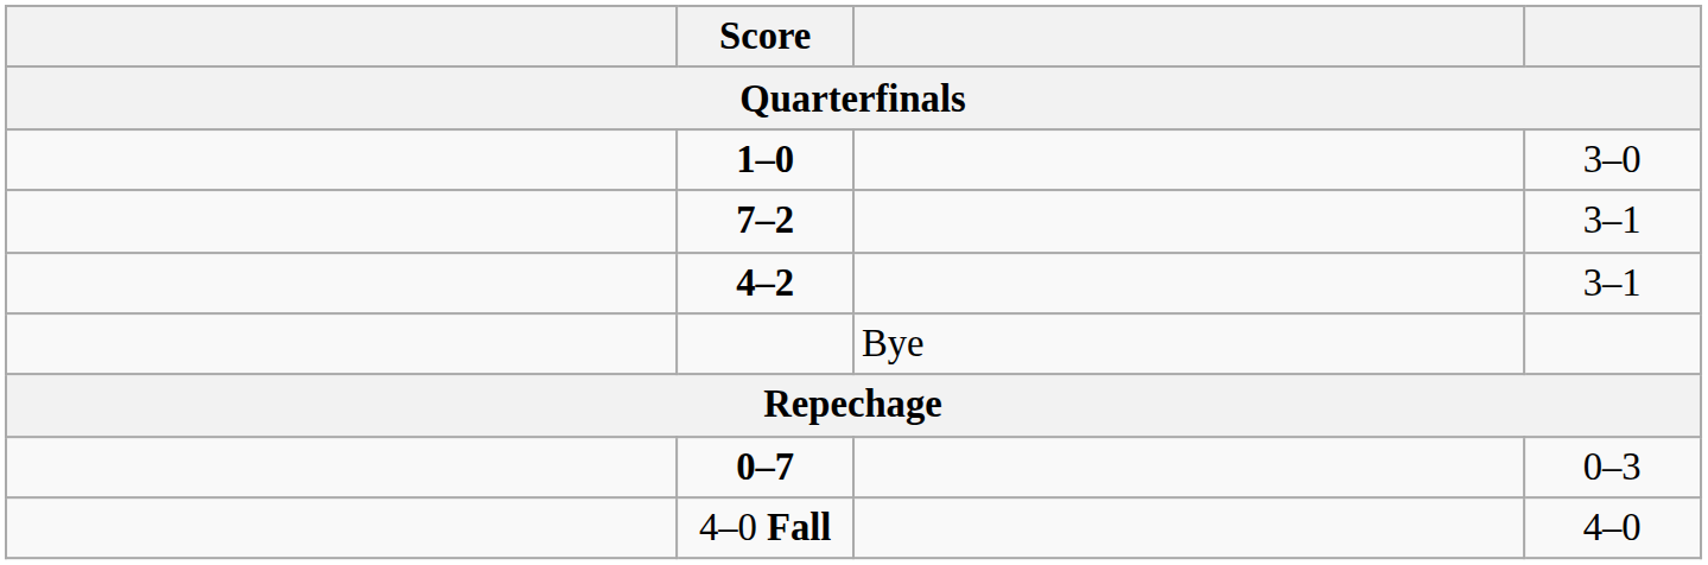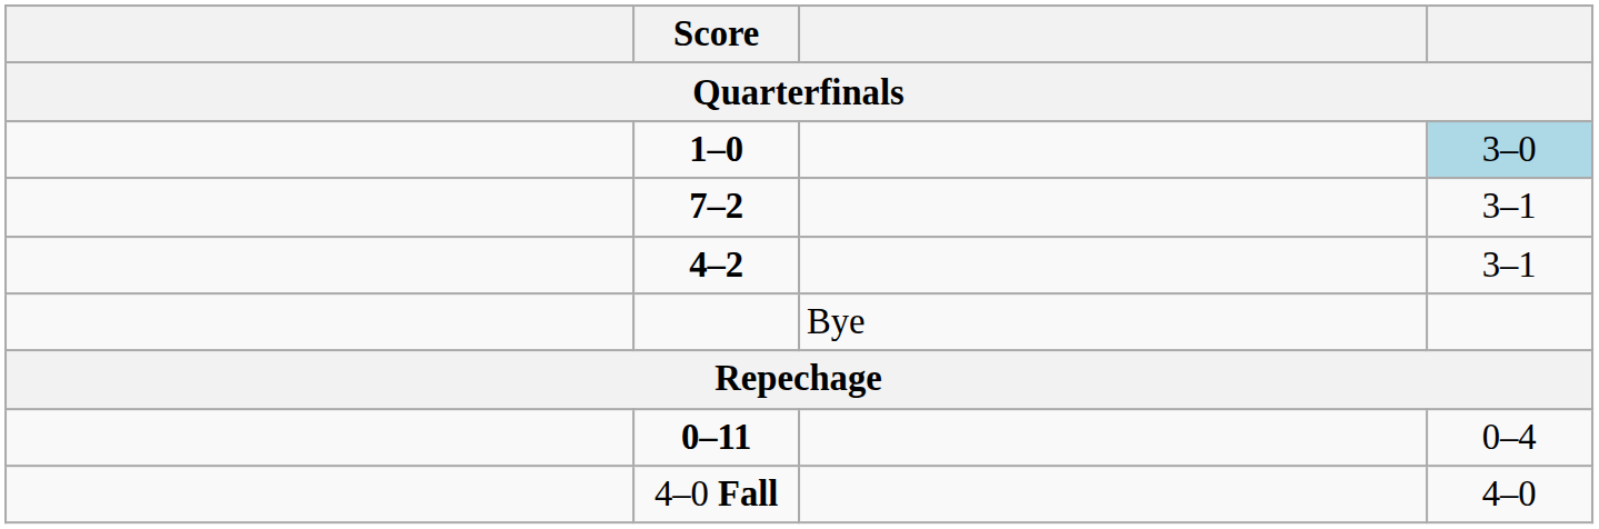1–0 | column 4: no background -> lightblue background
- row: 0–7 | 0–3
+ row: 0–11 | 0–4
